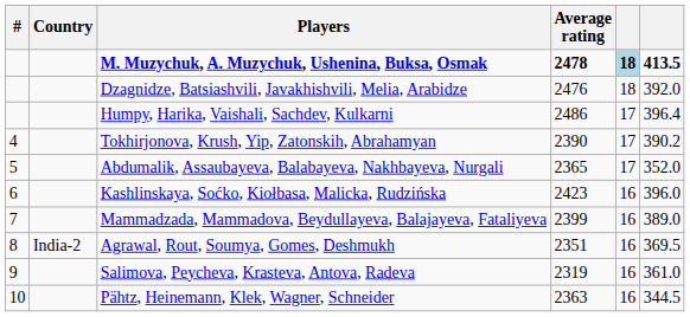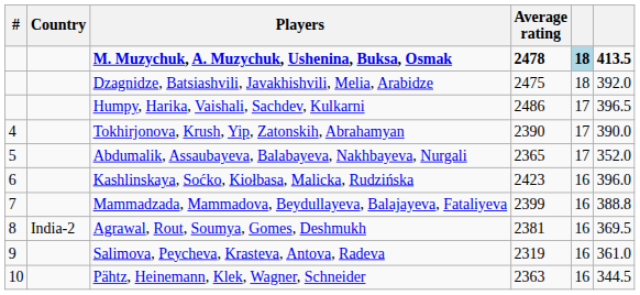Dzagnidze, Batsiashvili, Javakhishvili, Melia, Arabidze | Average rating: 2476 -> 2475
Humpy, Harika, Vaishali, Sachdev, Kulkarni | column 6: 396.4 -> 396.5
Tokhirjonova, Krush, Yip, Zatonskih, Abrahamyan | column 6: 390.2 -> 390.0
Mammadzada, Mammadova, Beydullayeva, Balajayeva, Fataliyeva | column 6: 389.0 -> 388.8
Agrawal, Rout, Soumya, Gomes, Deshmukh | Average rating: 2351 -> 2381
